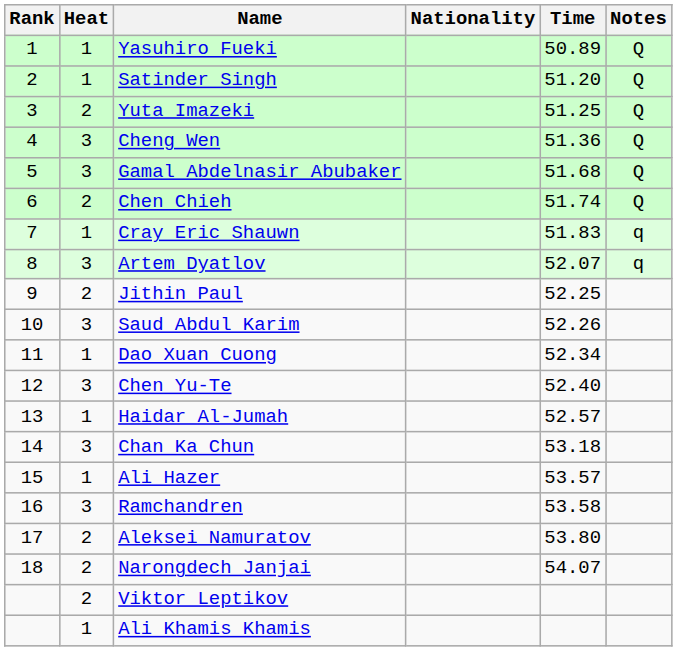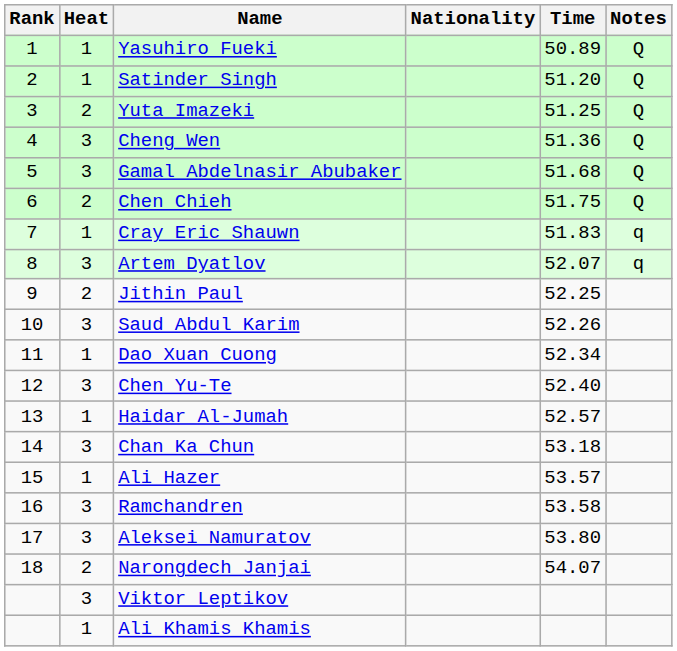Chen Chieh | Time: 51.74 -> 51.75
Aleksei Namuratov | Heat: 2 -> 3
Viktor Leptikov | Heat: 2 -> 3
